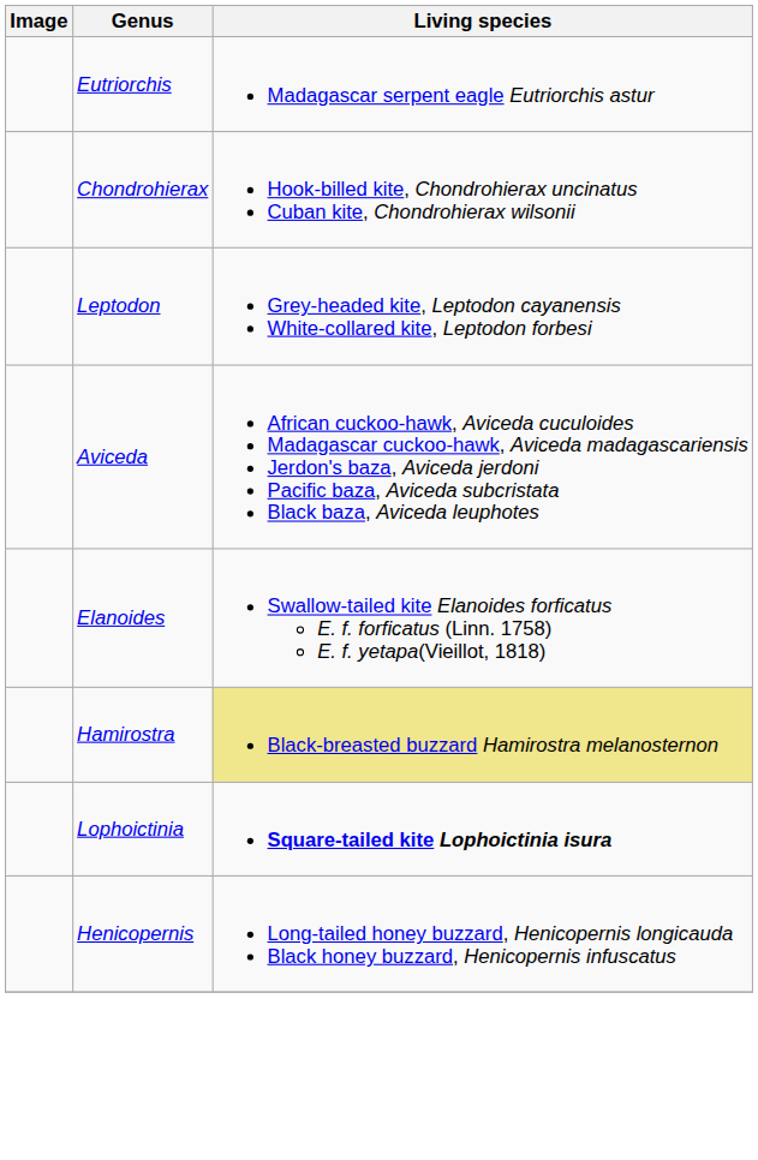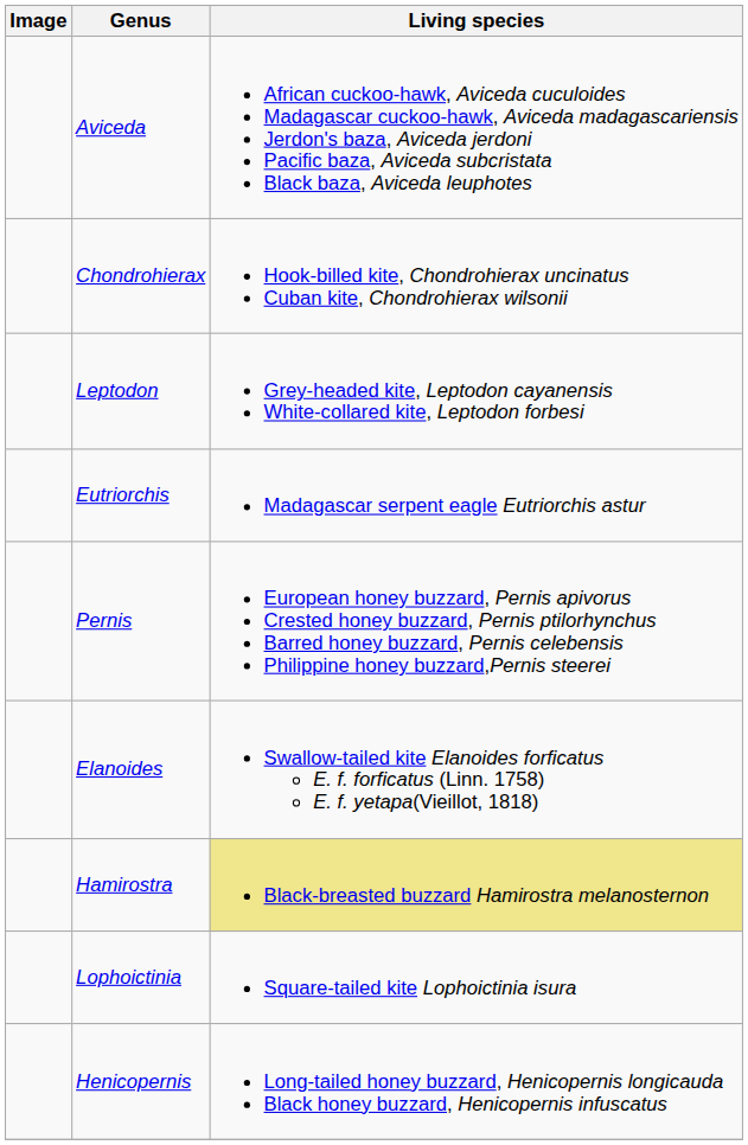rows swapped: Eutriorchis <-> Aviceda
+ row: Pernis | European honey buzzard, Pernis apivorus Crested honey buzzard, Pernis ptilorhynchus Barred honey buzzard, Pernis celebensis Philippine honey buzzard,Pernis steerei
Lophoictinia | Living species: bold -> normal
